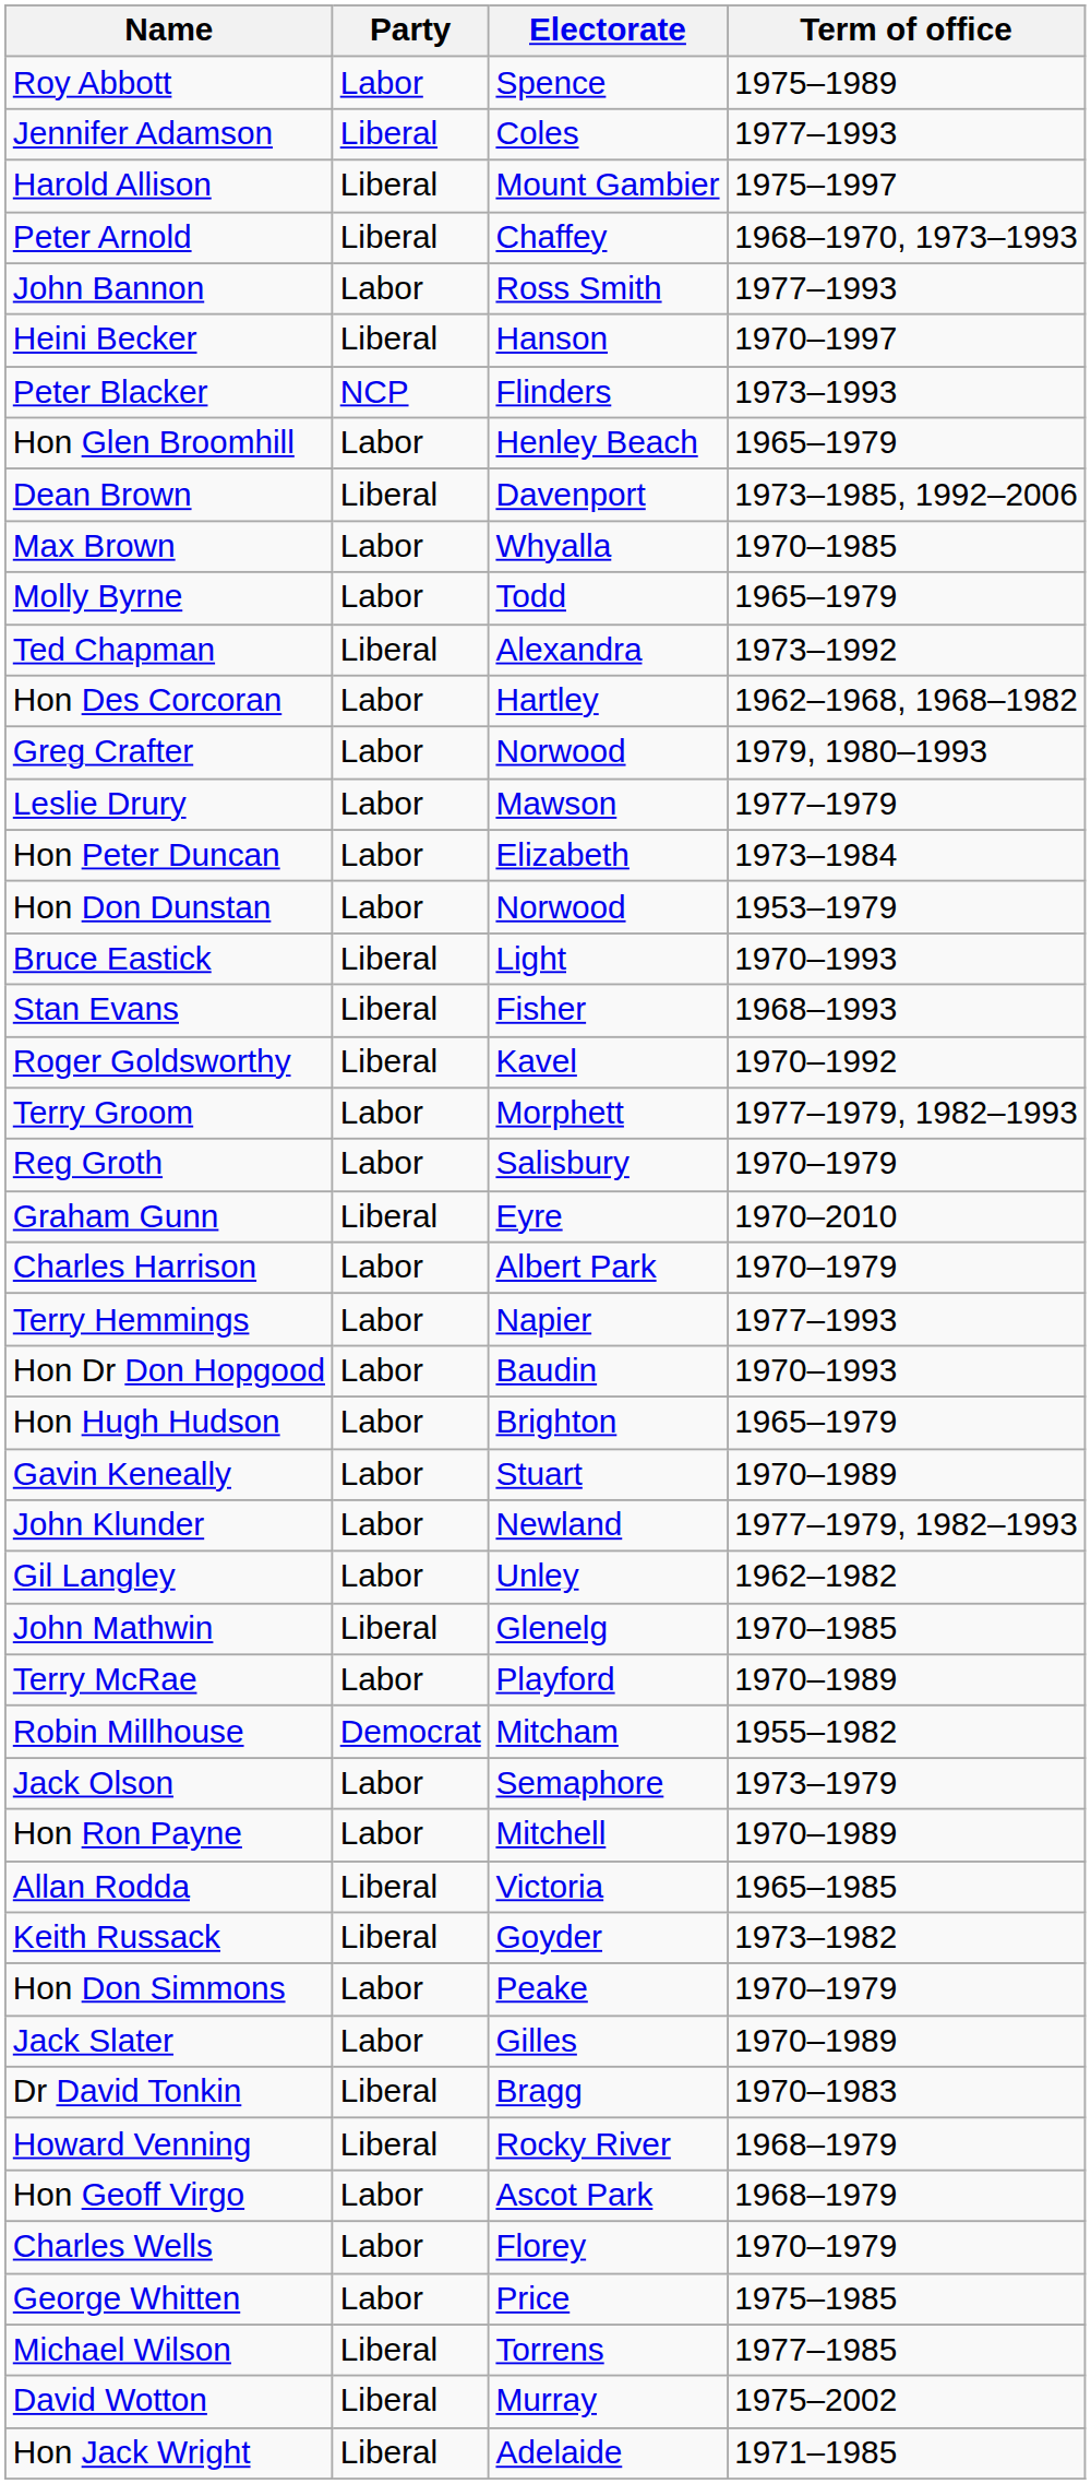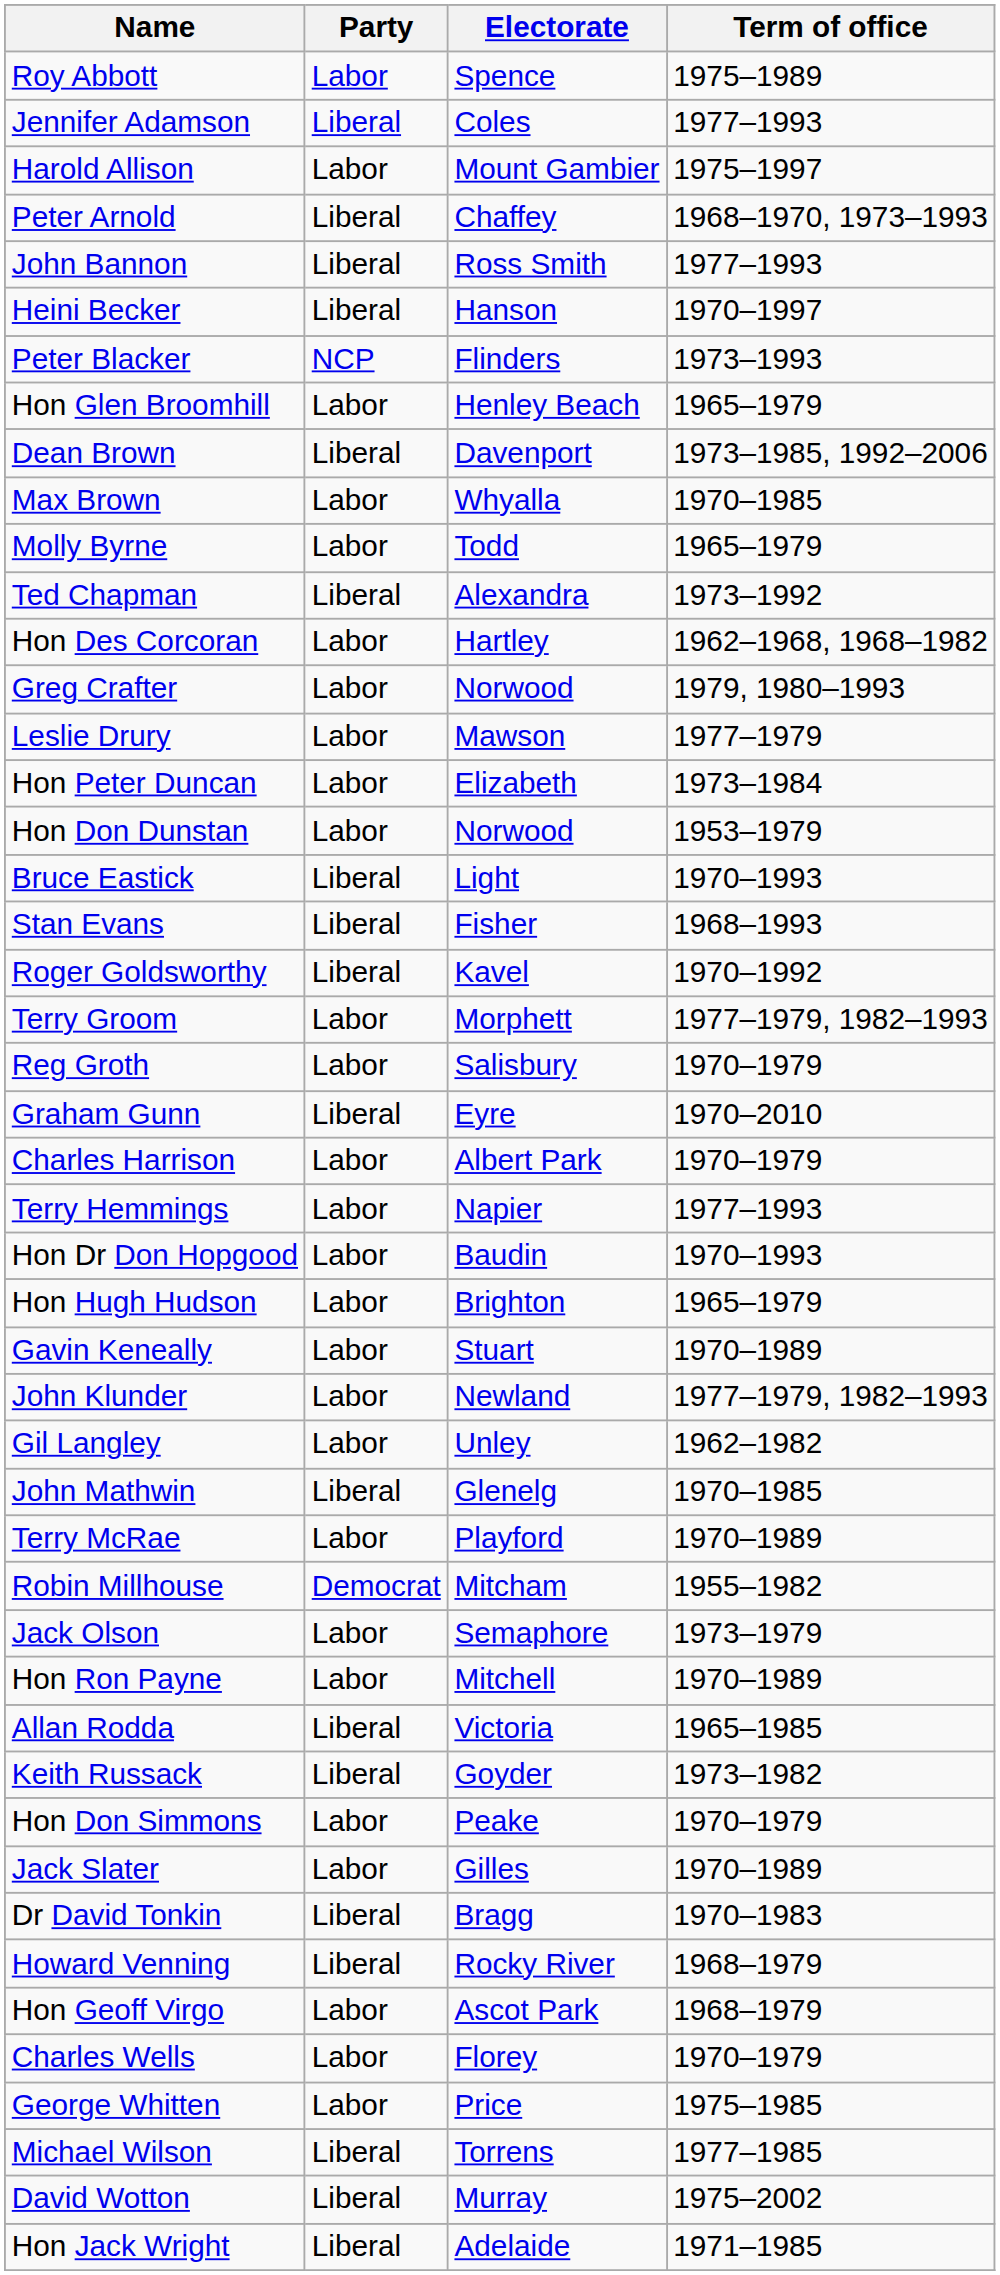Harold Allison | Party: Liberal -> Labor
John Bannon | Party: Labor -> Liberal
